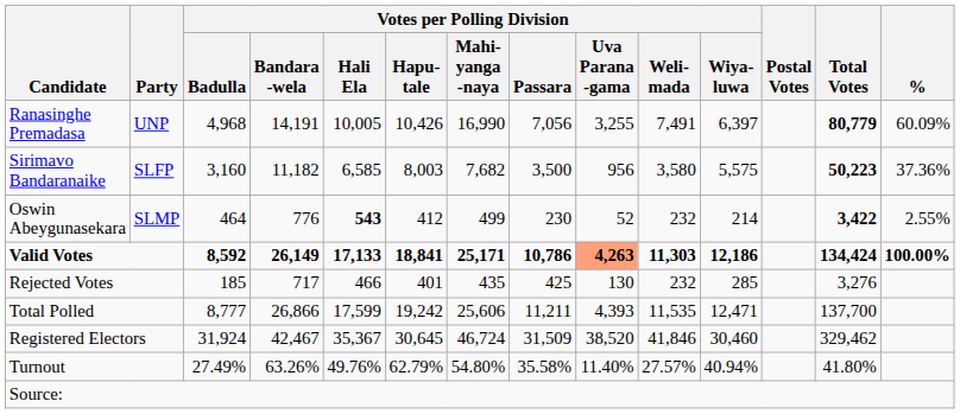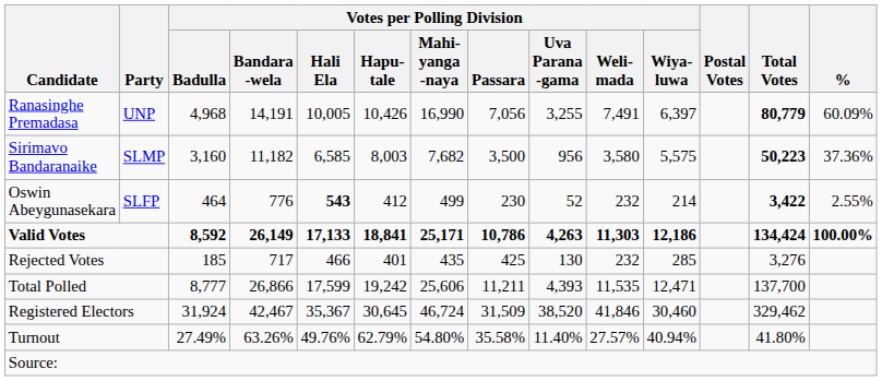Sirimavo Bandaranaike | Party: SLFP -> SLMP
Oswin Abeygunasekara | Party: SLMP -> SLFP
Valid Votes | Votes per Polling Division / Uva Parana -gama: lightsalmon background -> no background
